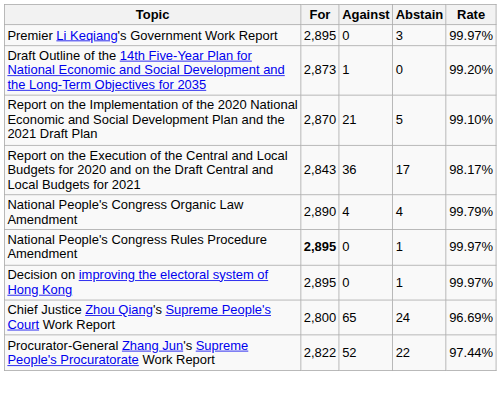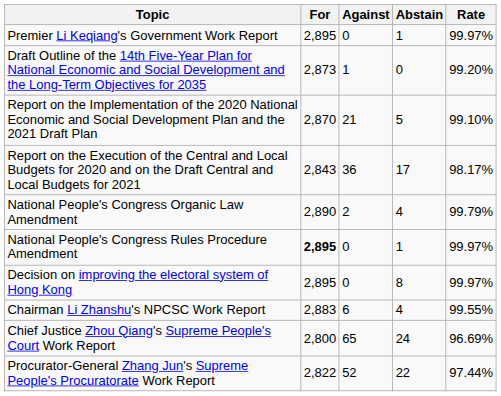Premier Li Keqiang's Government Work Report | Abstain: 3 -> 1
National People's Congress Organic Law Amendment | Against: 4 -> 2
Decision on improving the electoral system of Hong Kong | Abstain: 1 -> 8
+ row: Chairman Li Zhanshu's NPCSC Work Report | 2,883 | 6 | 4 | 99.55%
